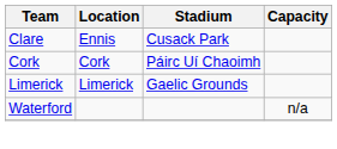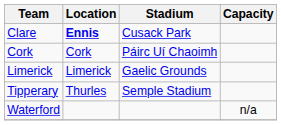Clare | Location: normal -> bold
+ row: Tipperary | Thurles | Semple Stadium
